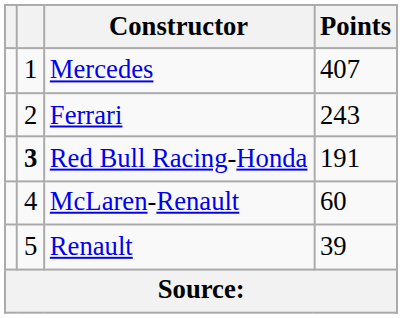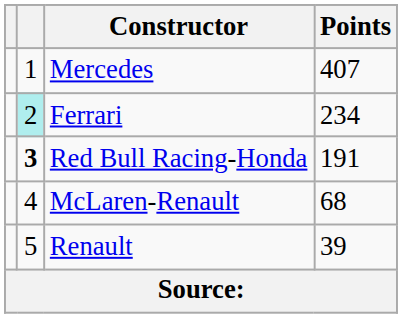Ferrari | column 2: no background -> paleturquoise background
Ferrari | Points: 243 -> 234
McLaren-Renault | Points: 60 -> 68
